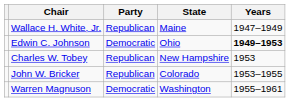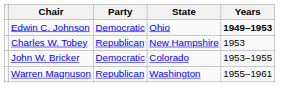- row: Wallace H. White, Jr. | Republican | Maine | 1947–1949
John W. Bricker | Party: Republican -> Democratic
Warren Magnuson | Party: Democratic -> Republican
